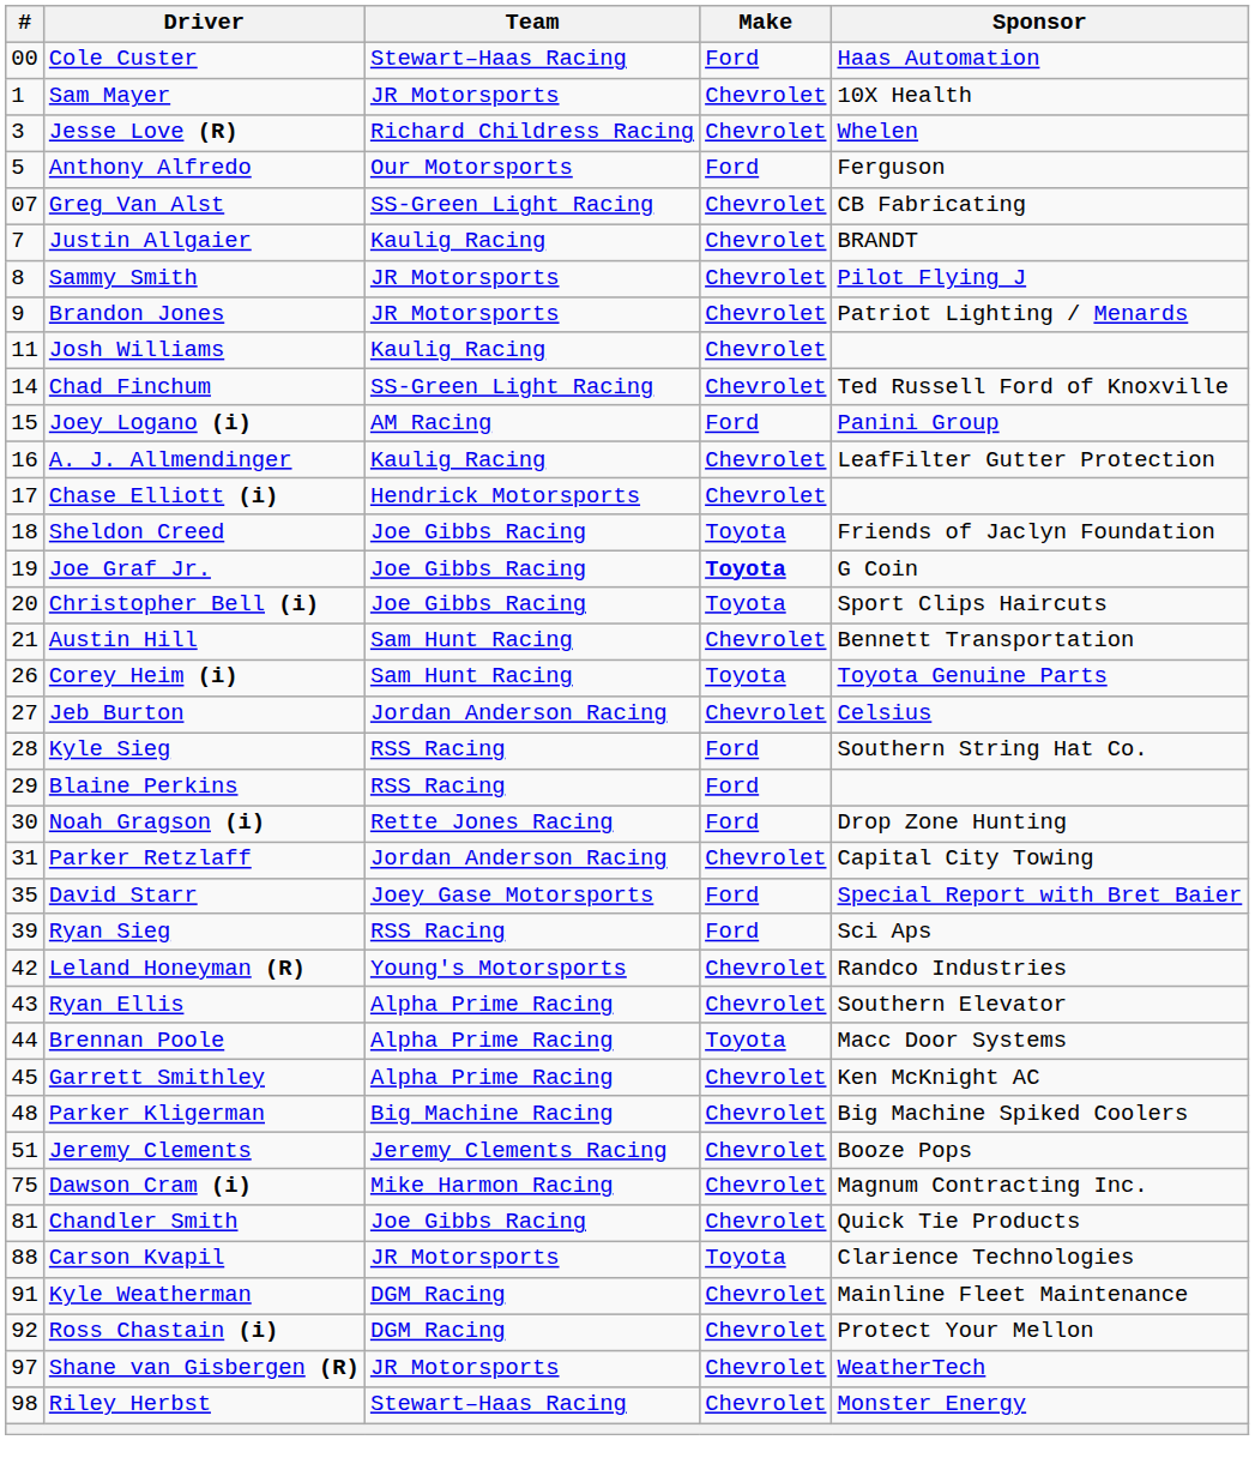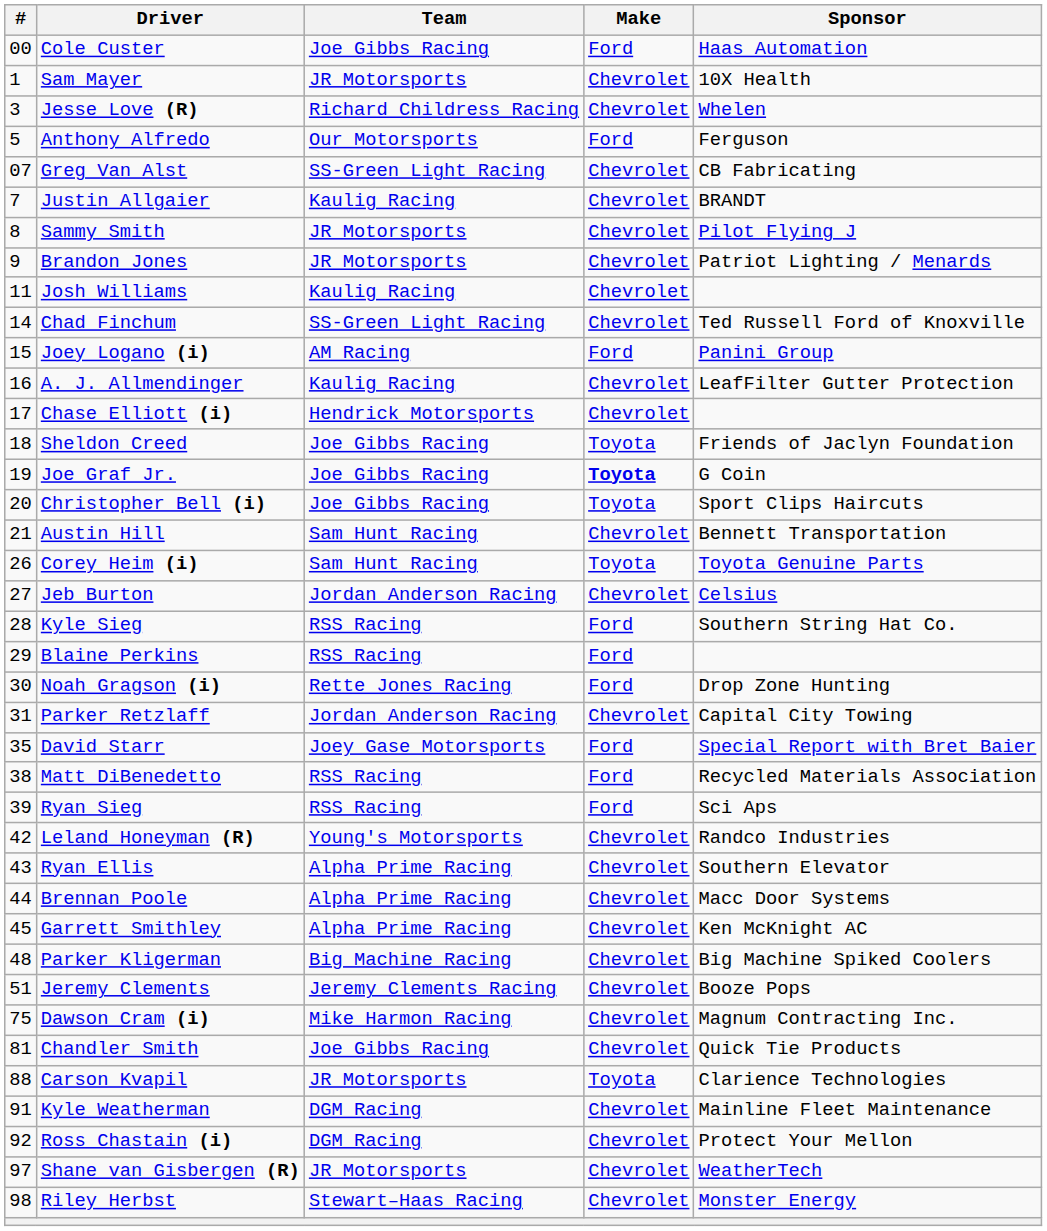Cole Custer | Team: Stewart–Haas Racing -> Joe Gibbs Racing
+ row: 38 | Matt DiBenedetto | RSS Racing | Ford | Recycled Materials Association
Brennan Poole | Make: Toyota -> Chevrolet
